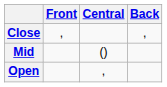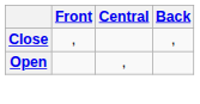- row: Mid | ()
